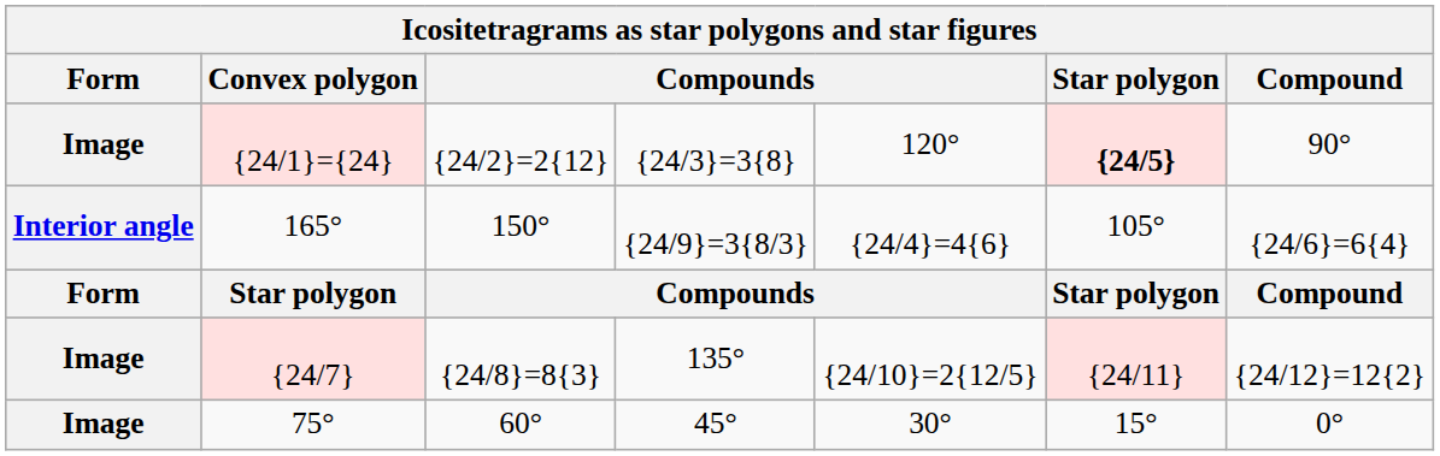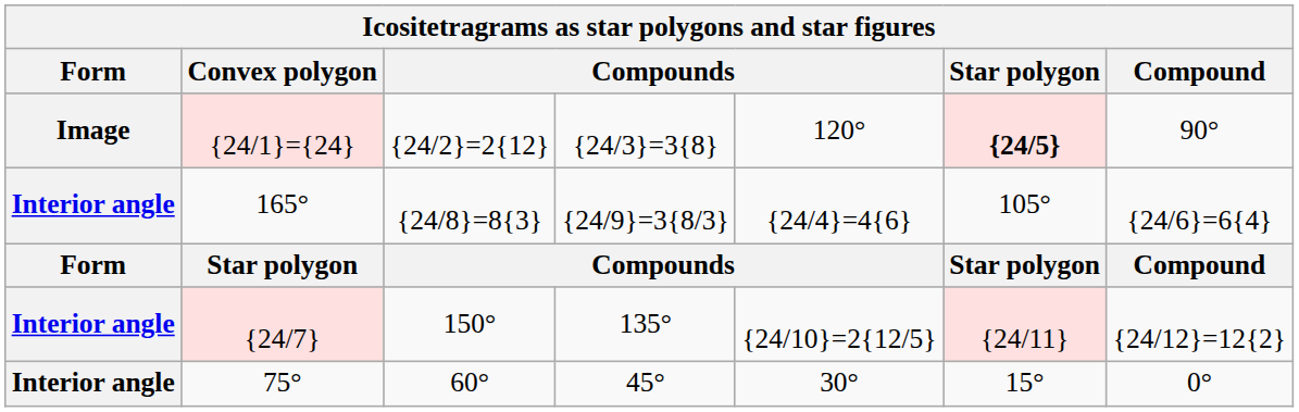165° | column 3: 150° -> {24/8}=8{3}
{24/7} | Form: Image -> Interior angle
{24/7} | column 3: {24/8}=8{3} -> 150°
75° | Form: Image -> Interior angle
